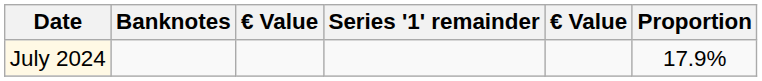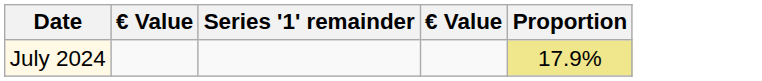- column: Banknotes
July 2024 | Proportion: no background -> khaki background
